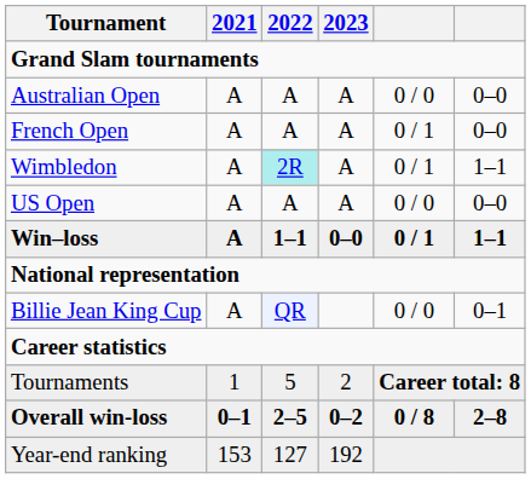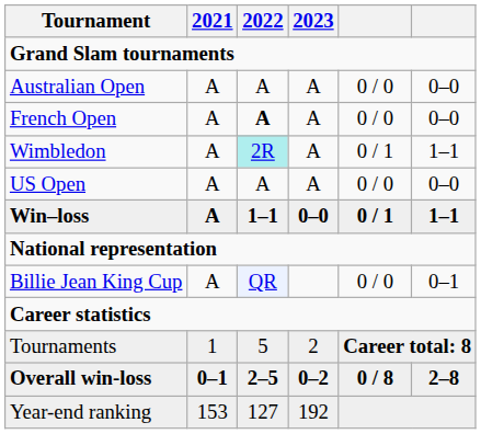French Open | 2022: normal -> bold
French Open | column 5: 0 / 1 -> 0 / 0
